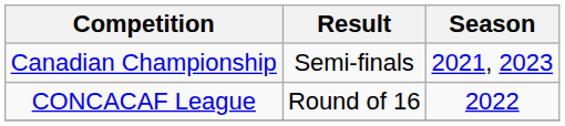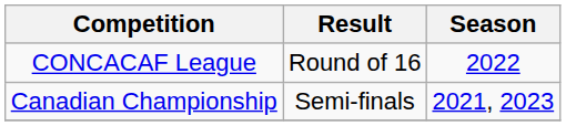rows swapped: Canadian Championship <-> CONCACAF League
